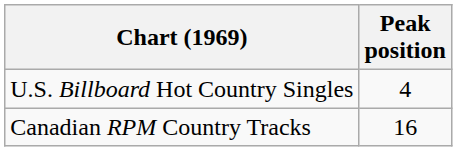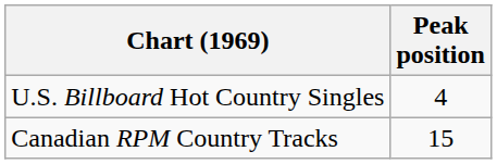Canadian RPM Country Tracks | Peak position: 16 -> 15
